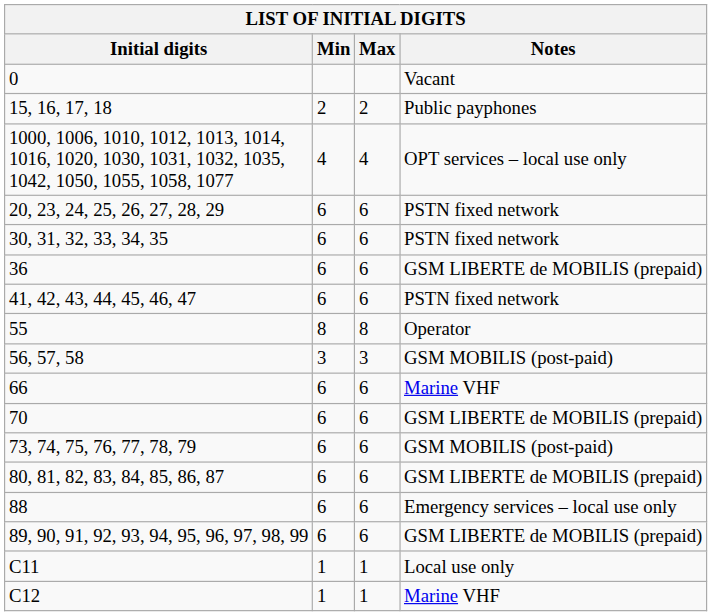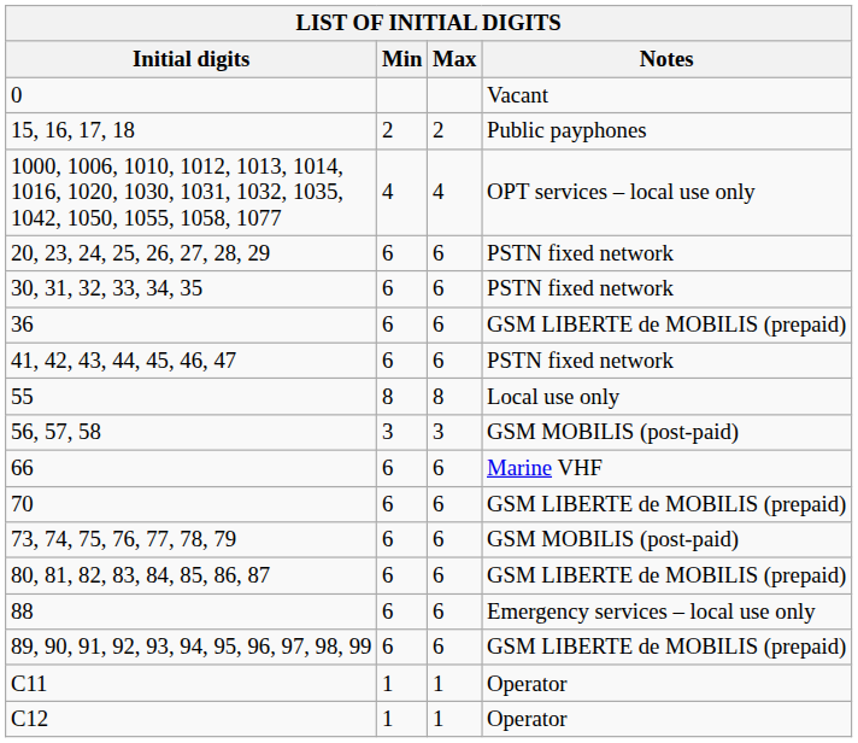55 | Notes: Operator -> Local use only
C11 | Notes: Local use only -> Operator
C12 | Notes: Marine VHF -> Operator
